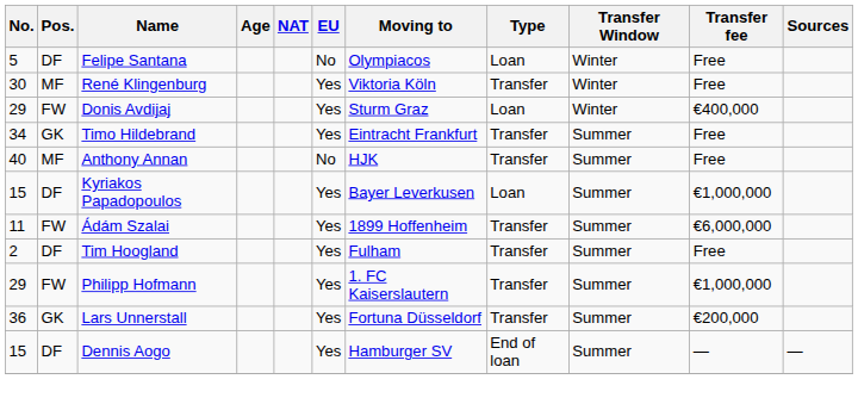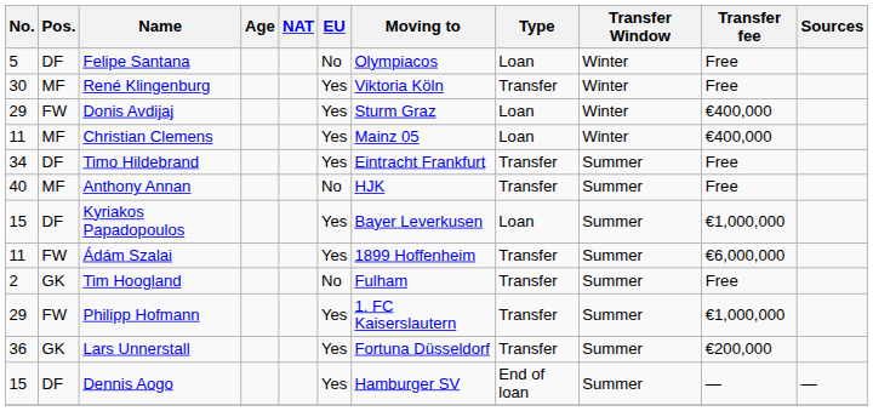+ row: 11 | MF | Christian Clemens | Yes | Mainz 05 | Loan | Winter | €400,000
Timo Hildebrand | Pos.: GK -> DF
Tim Hoogland | Pos.: DF -> GK
Tim Hoogland | EU: Yes -> No
